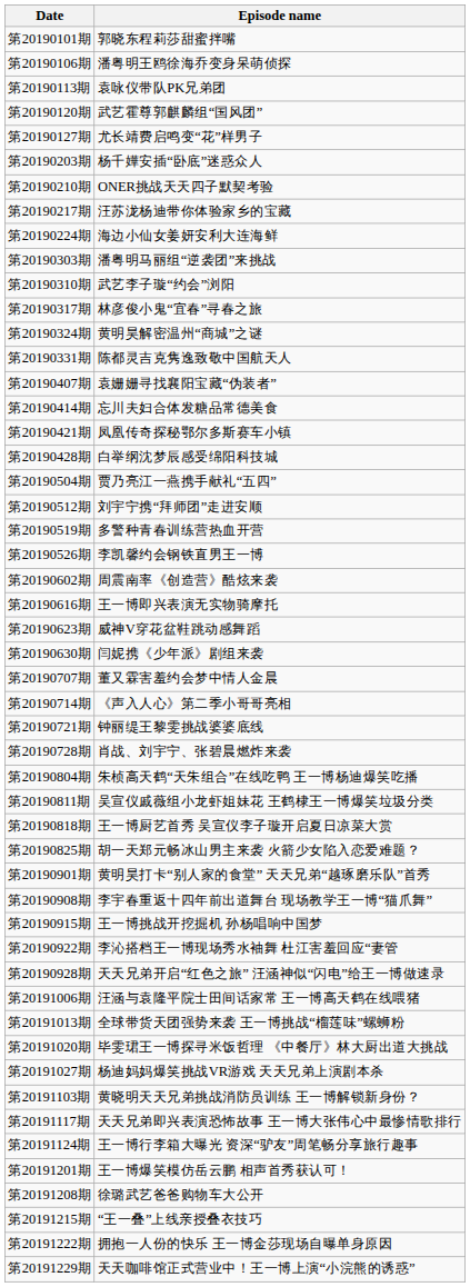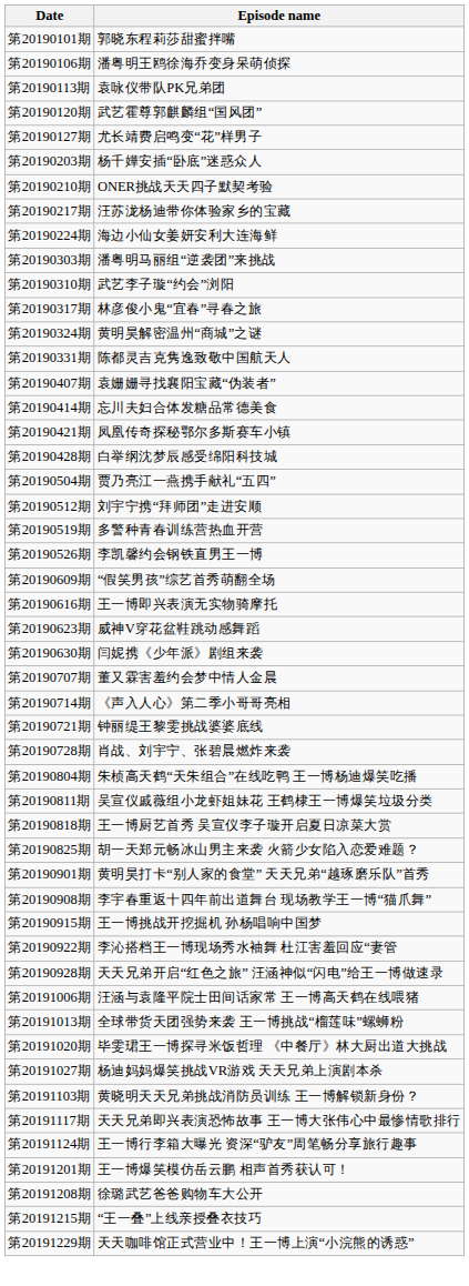- row: 第20190602期 | 周震南率《创造营》酷炫来袭
+ row: 第20190609期 | “假笑男孩”综艺首秀萌翻全场
- row: 第20191222期 | 拥抱一人份的快乐 王一博金莎现场自曝单身原因
